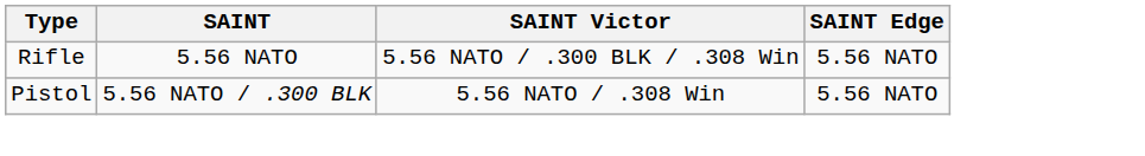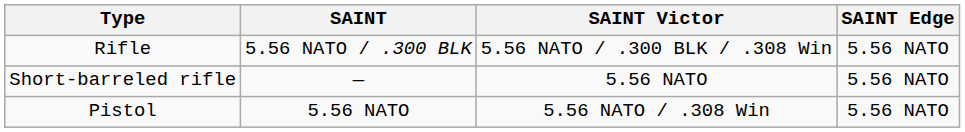Rifle | SAINT: 5.56 NATO -> 5.56 NATO / .300 BLK
+ row: Short-barreled rifle | — | 5.56 NATO | 5.56 NATO
Pistol | SAINT: 5.56 NATO / .300 BLK -> 5.56 NATO
